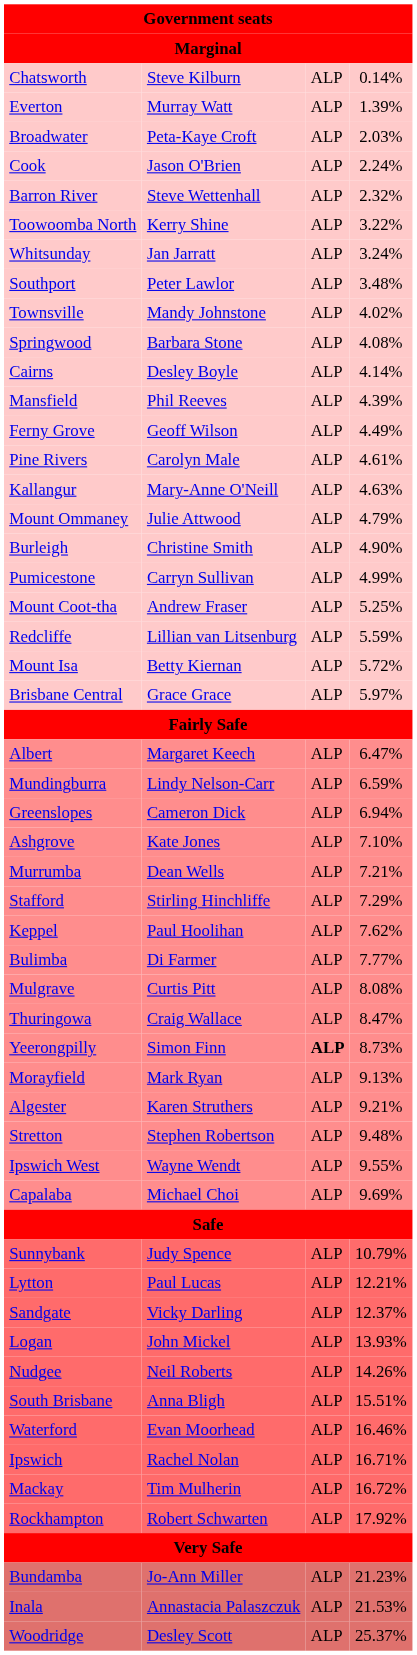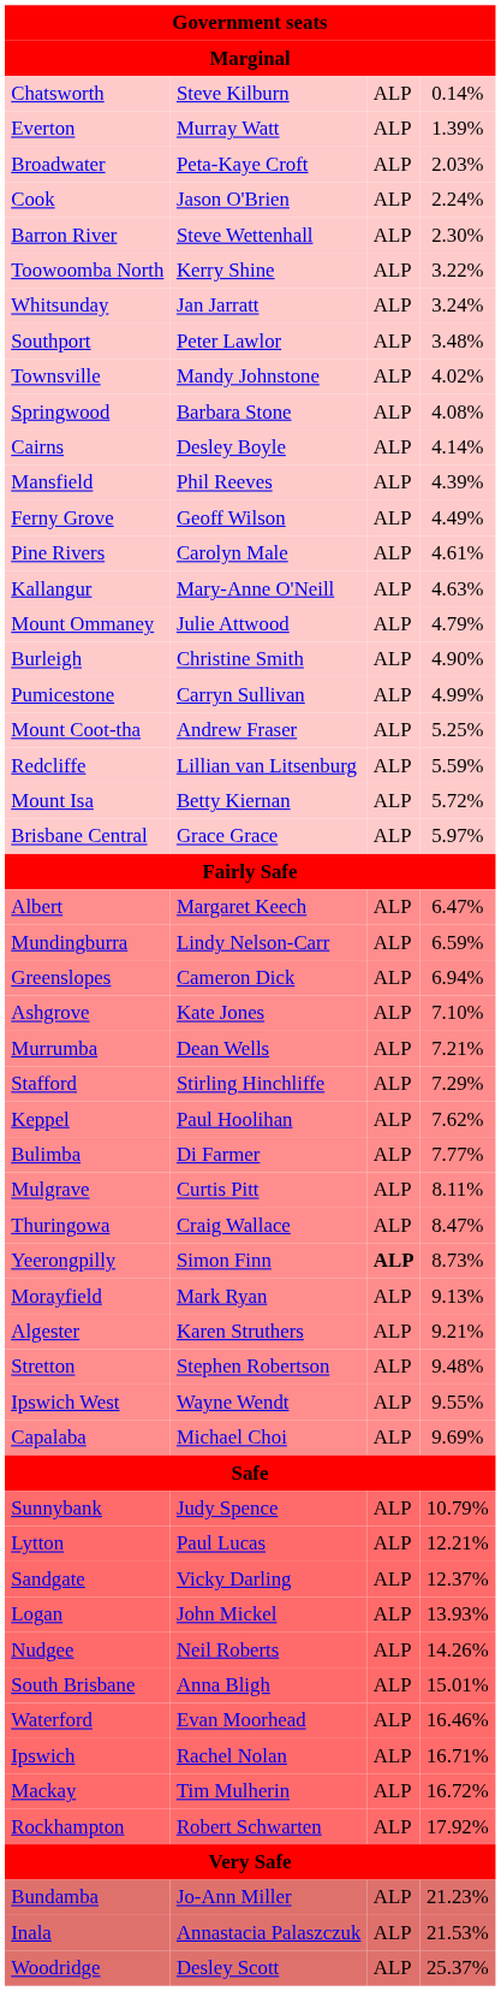Barron River | column 4: 2.32% -> 2.30%
Mulgrave | column 4: 8.08% -> 8.11%
South Brisbane | column 4: 15.51% -> 15.01%
